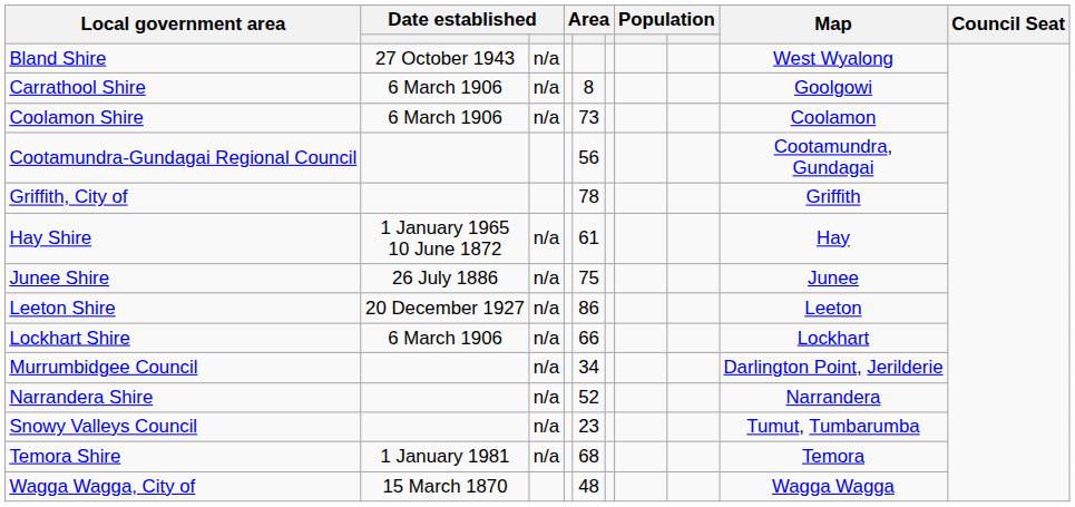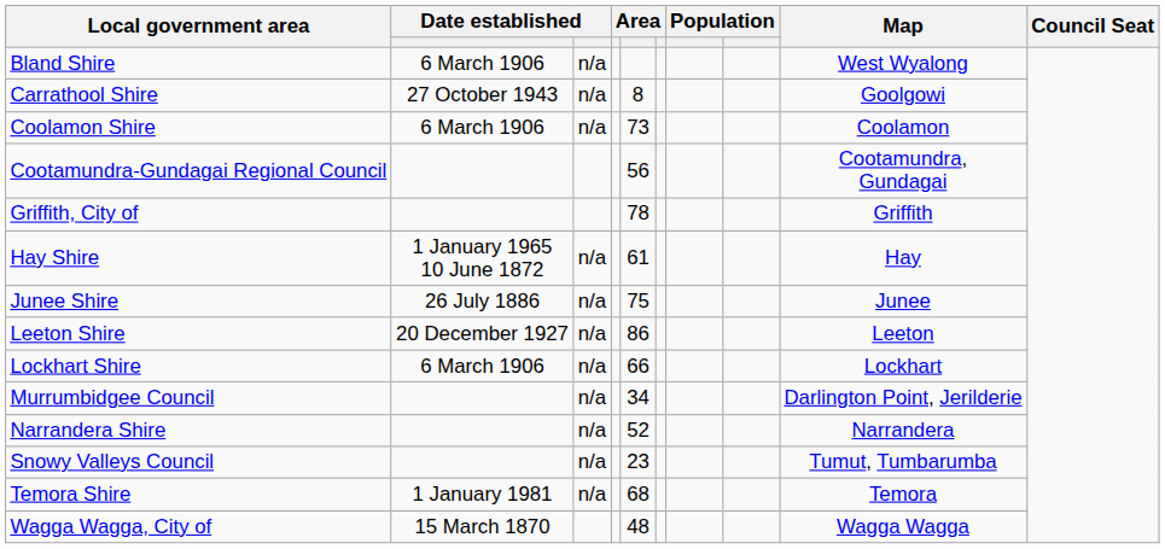Bland Shire | column 2: 27 October 1943 -> 6 March 1906
Carrathool Shire | column 2: 6 March 1906 -> 27 October 1943
